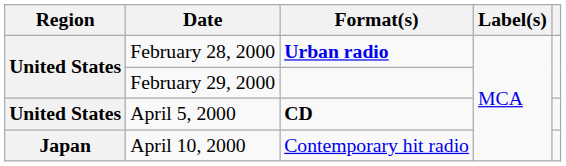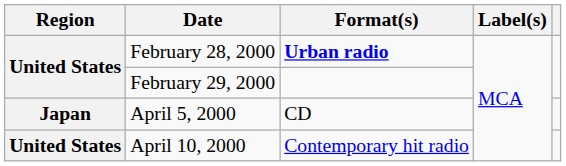April 5, 2000 | Region: United States -> Japan
April 5, 2000 | Format(s): bold -> normal
April 10, 2000 | Region: Japan -> United States
